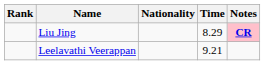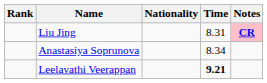Liu Jing | Time: 8.29 -> 8.31
+ row: Anastasiya Soprunova | 8.34
Leelavathi Veerappan | Time: normal -> bold
